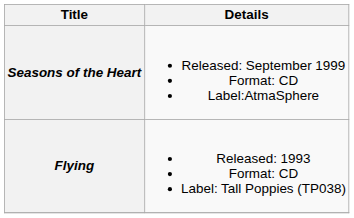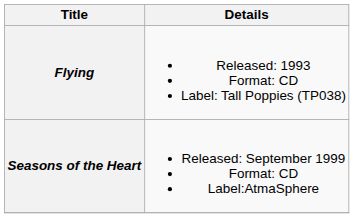rows swapped: Flying <-> Seasons of the Heart
